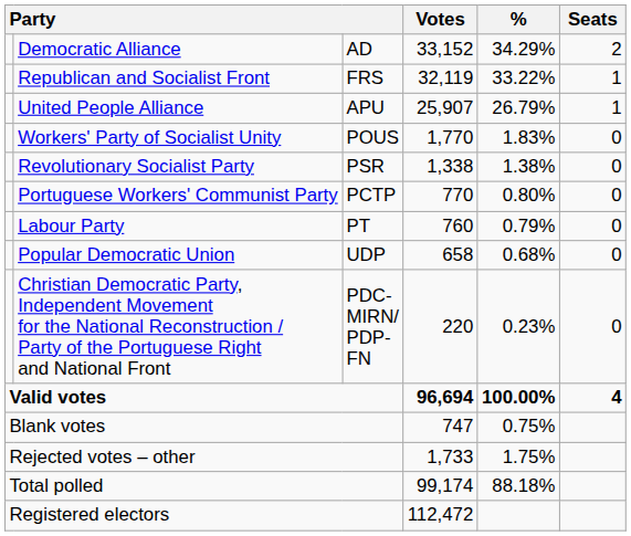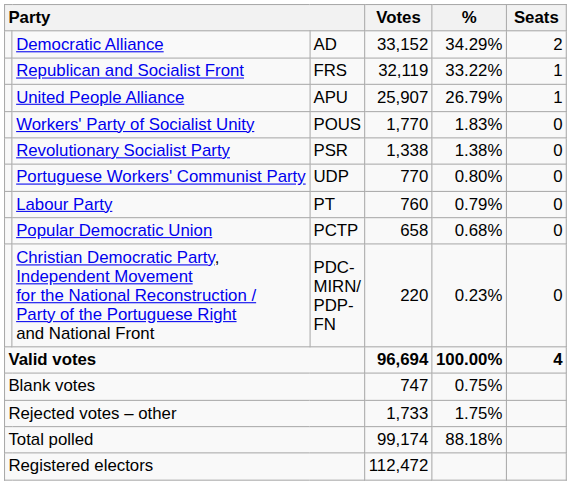Portuguese Workers' Communist Party | column 3: PCTP -> UDP
Popular Democratic Union | column 3: UDP -> PCTP
